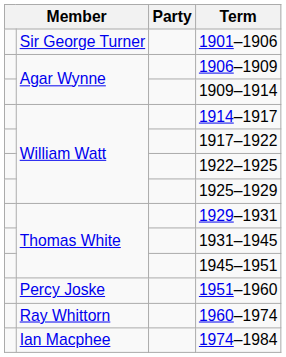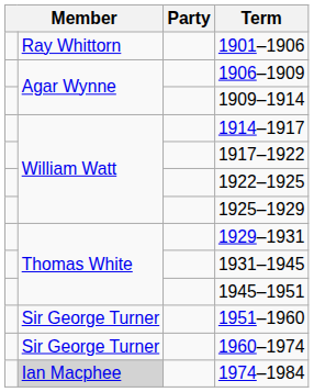1901–1906 | column 2: Sir George Turner -> Ray Whittorn
1951–1960 | column 2: Percy Joske -> Sir George Turner
1960–1974 | column 2: Ray Whittorn -> Sir George Turner
1974–1984 | column 2: no background -> lightgrey background
